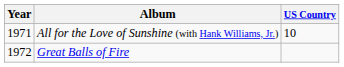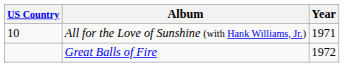columns swapped: Year <-> US Country
